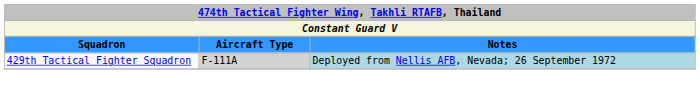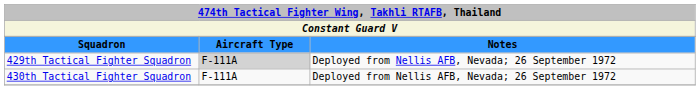429th Tactical Fighter Squadron | column 3: lightblue background -> no background
+ row: 430th Tactical Fighter Squadron | F-111A | Deployed from Nellis AFB, Nevada; 26 September 1972
